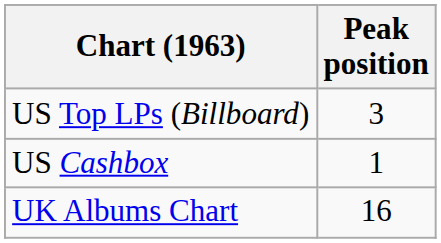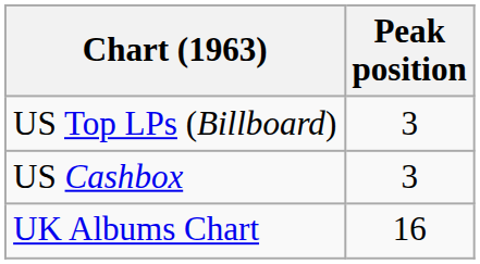US Cashbox | Peak position: 1 -> 3
